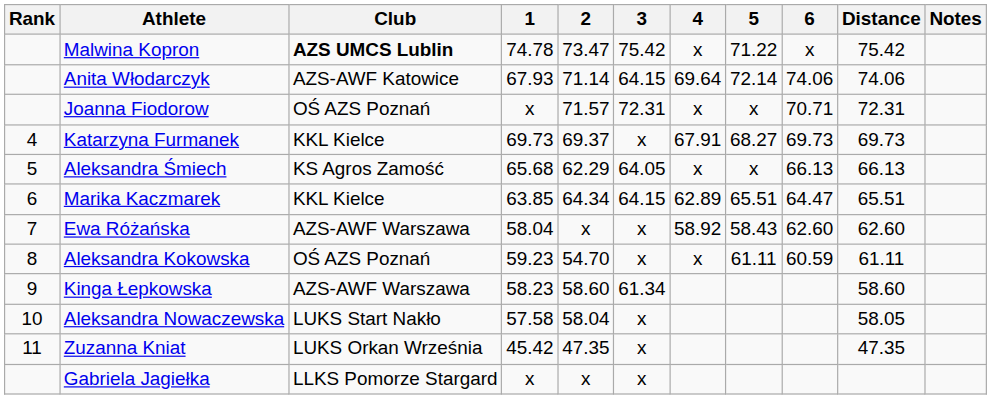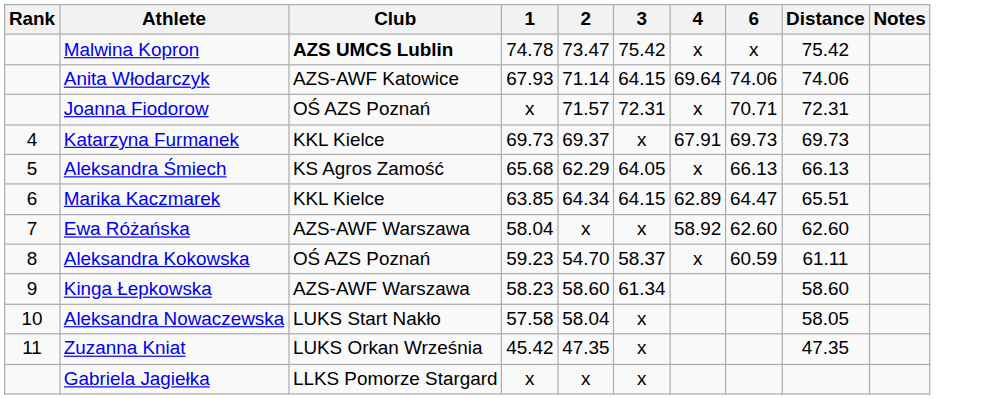- column: 5 | 71.22 | 72.14 | x | 68.27 | x | 65.51 | 58.43 | 61.11
Aleksandra Kokowska | 3: x -> 58.37
